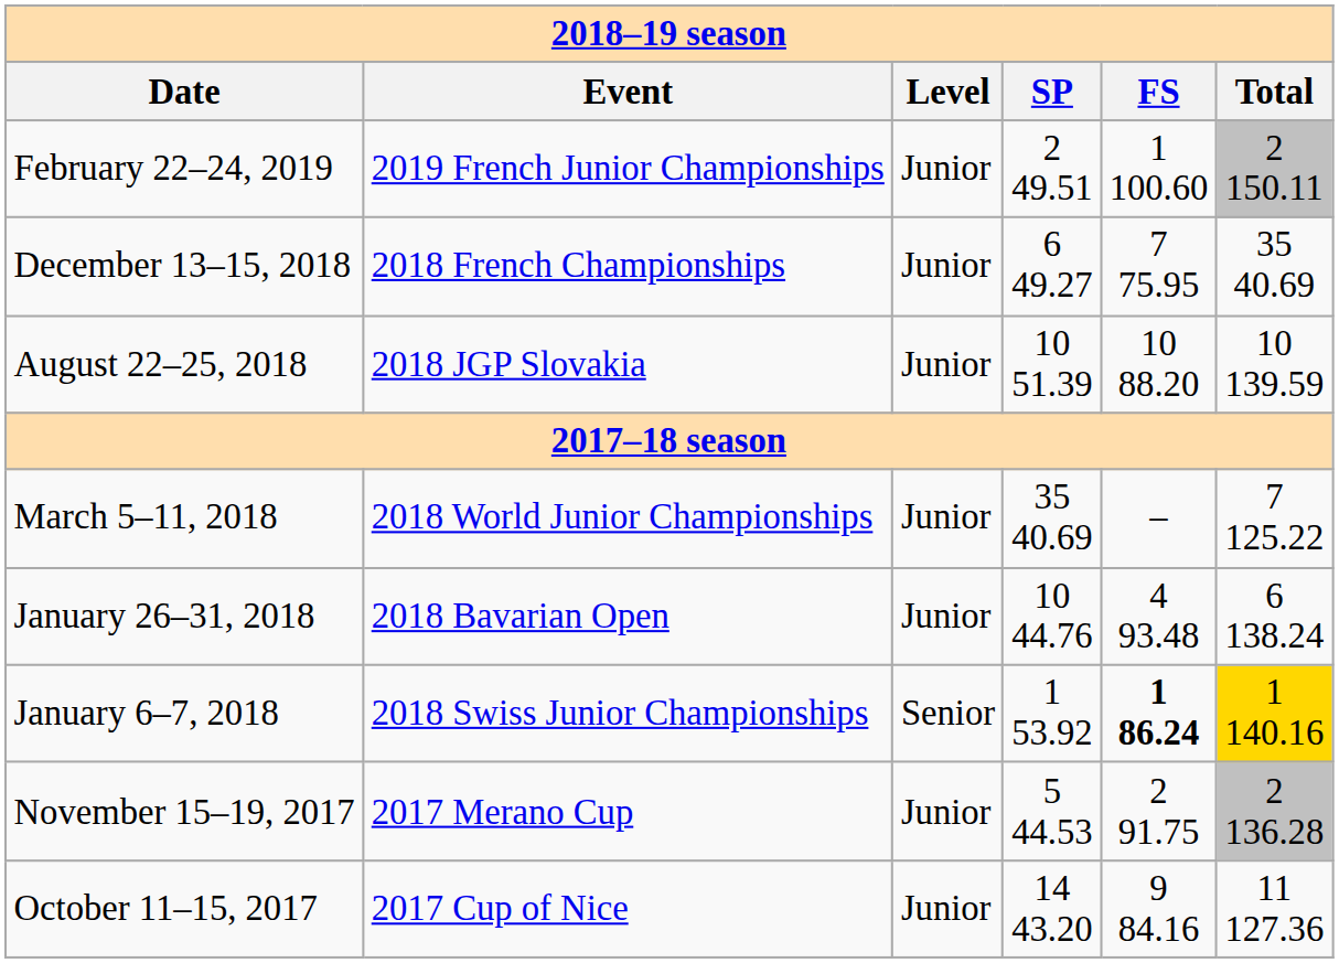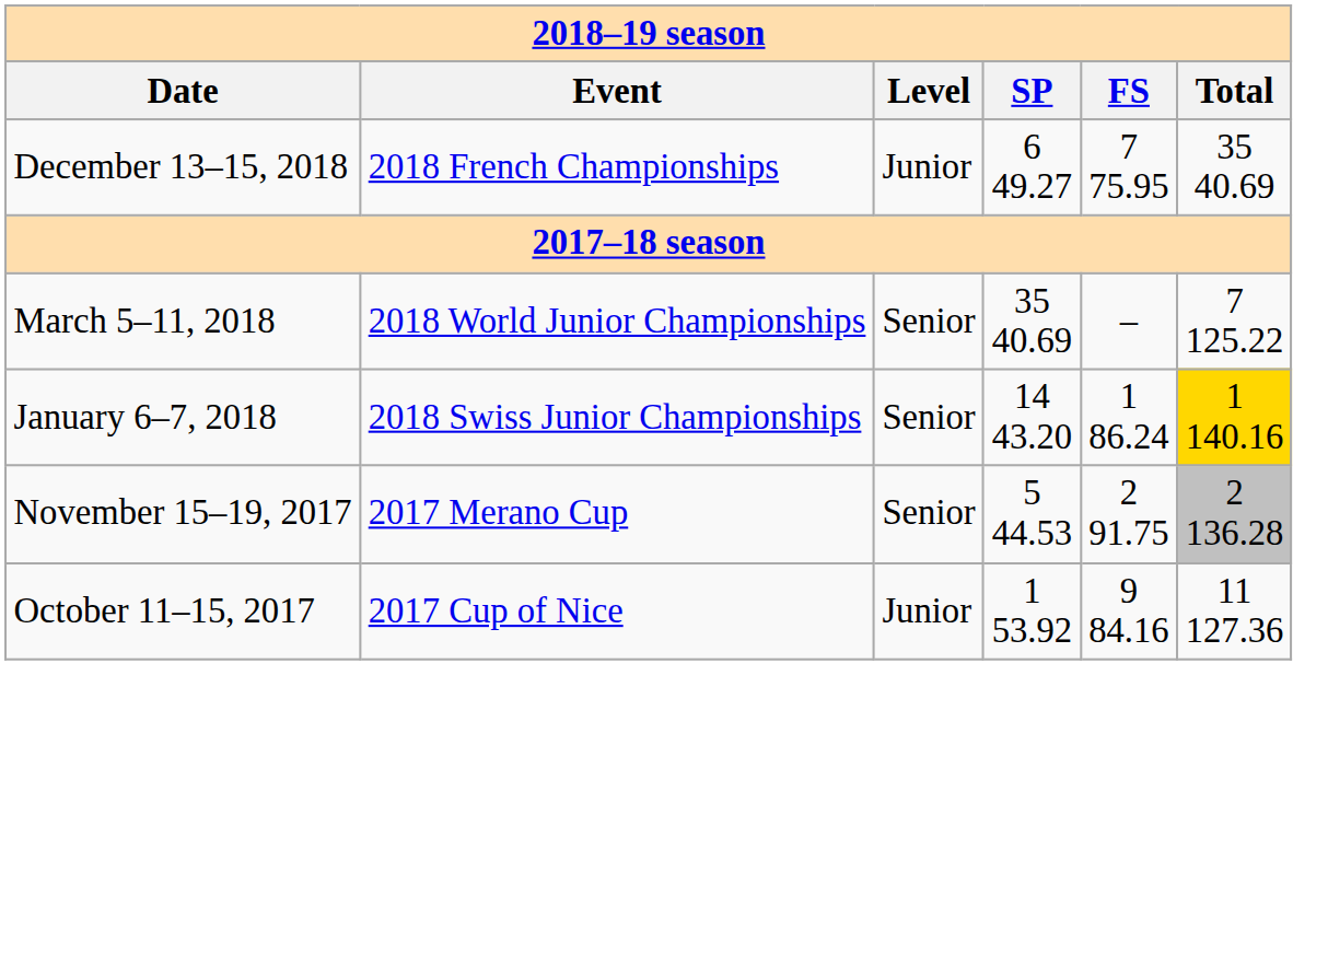- row: February 22–24, 2019 | 2019 French Junior Championships | Junior | 2 49.51 | 1 100.60 | 2 150.11
- row: August 22–25, 2018 | 2018 JGP Slovakia | Junior | 10 51.39 | 10 88.20 | 10 139.59
March 5–11, 2018 | column 3: Junior -> Senior
- row: January 26–31, 2018 | 2018 Bavarian Open | Junior | 10 44.76 | 4 93.48 | 6 138.24
January 6–7, 2018 | column 4: 1 53.92 -> 14 43.20
January 6–7, 2018 | column 5: bold -> normal
November 15–19, 2017 | column 3: Junior -> Senior
October 11–15, 2017 | column 4: 14 43.20 -> 1 53.92
